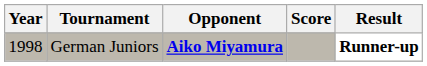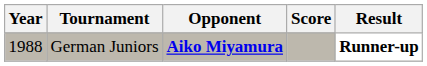German Juniors | Year: 1998 -> 1988
